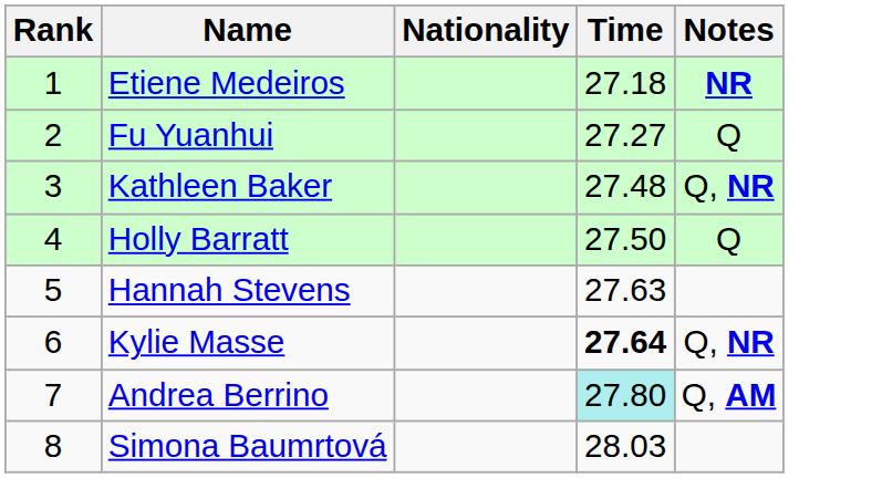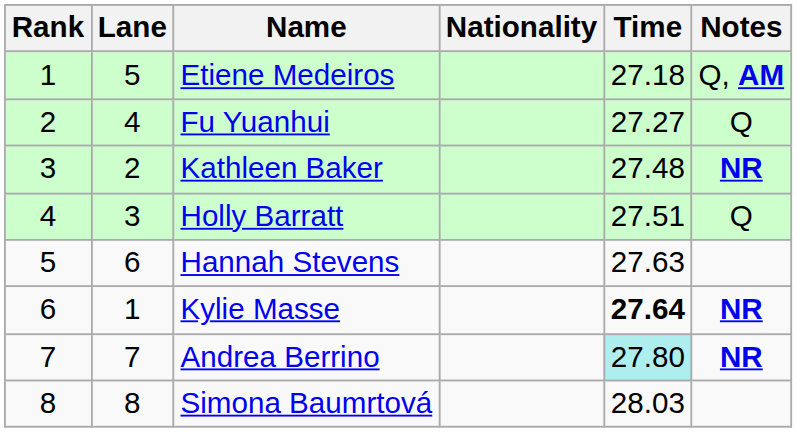+ column: Lane | 5 | 4 | 2 | 3 | 6 | 1 | 7 | 8
Etiene Medeiros | Notes: NR -> Q, AM
Kathleen Baker | Notes: Q, NR -> NR
Holly Barratt | Time: 27.50 -> 27.51
Kylie Masse | Notes: Q, NR -> NR
Andrea Berrino | Notes: Q, AM -> NR
